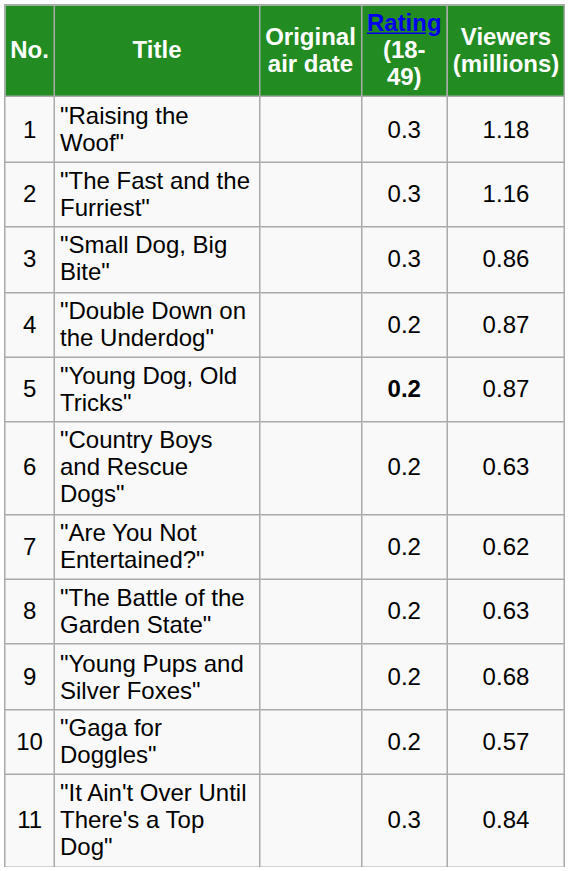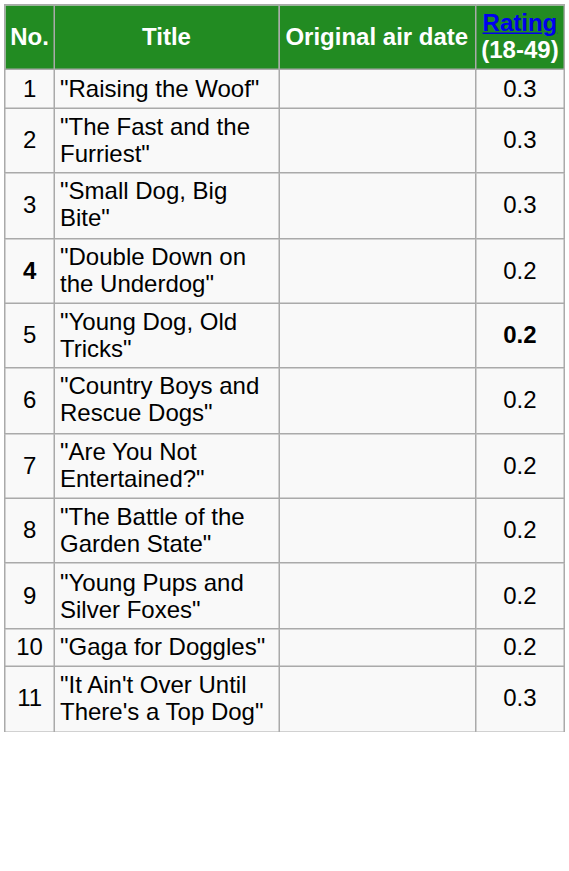- column: Viewers (millions) | 1.18 | 1.16 | 0.86 | 0.87 | 0.87 | 0.63 | 0.62 | 0.63 | 0.68 | 0.57 | 0.84
"Double Down on the Underdog" | No.: normal -> bold
